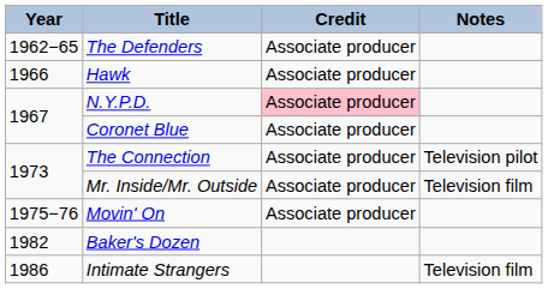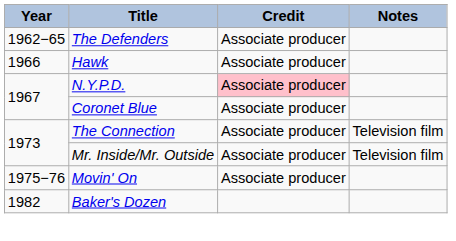The Connection | Notes: Television pilot -> Television film
- row: 1986 | Intimate Strangers | Television film
